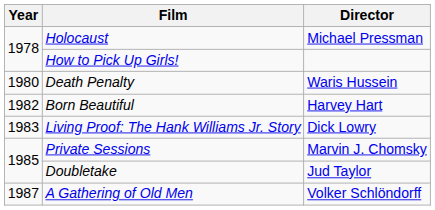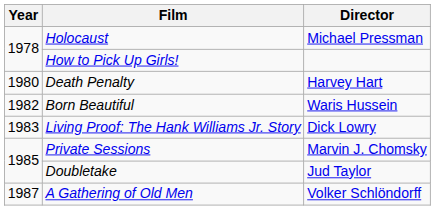Death Penalty | Director: Waris Hussein -> Harvey Hart
Born Beautiful | Director: Harvey Hart -> Waris Hussein
